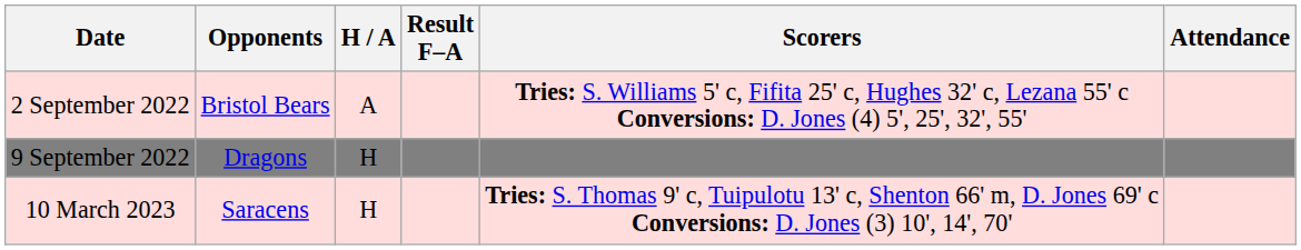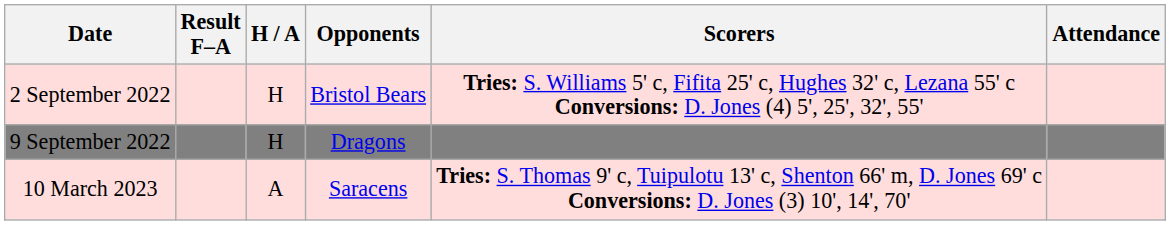columns swapped: Opponents <-> Result F–A
2 September 2022 | H / A: A -> H
10 March 2023 | H / A: H -> A
